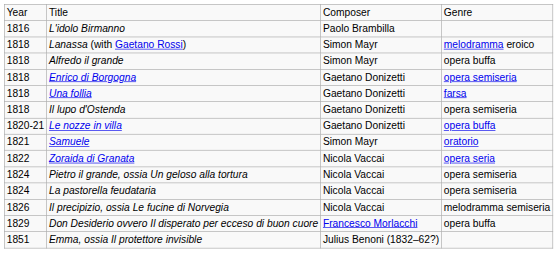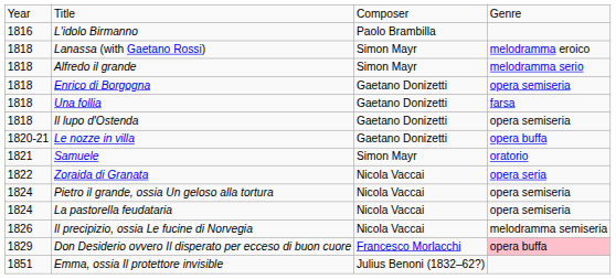Alfredo il grande | column 4: opera buffa -> melodramma serio
Don Desiderio ovvero Il disperato per ecceso di buon cuore | column 4: no background -> pink background
